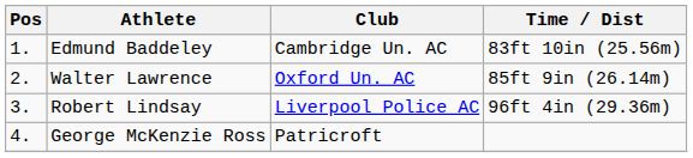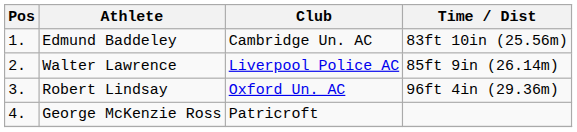Walter Lawrence | Club: Oxford Un. AC -> Liverpool Police AC
Robert Lindsay | Club: Liverpool Police AC -> Oxford Un. AC
